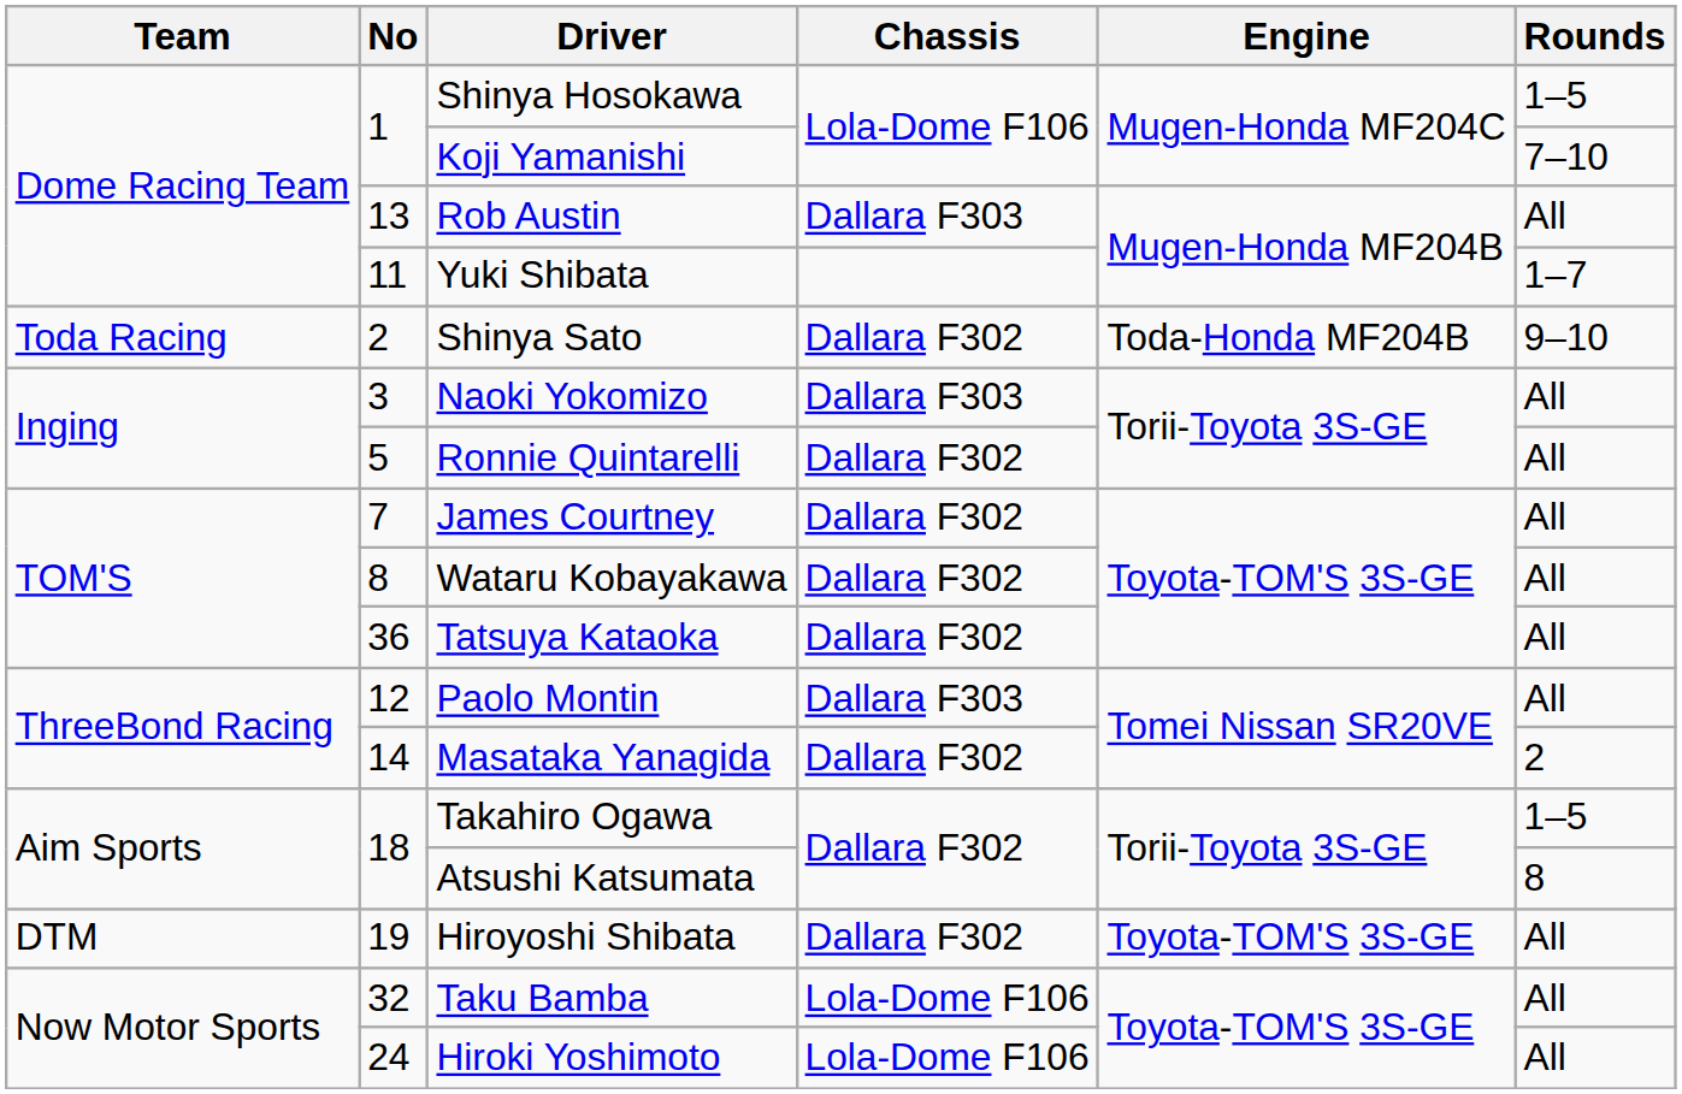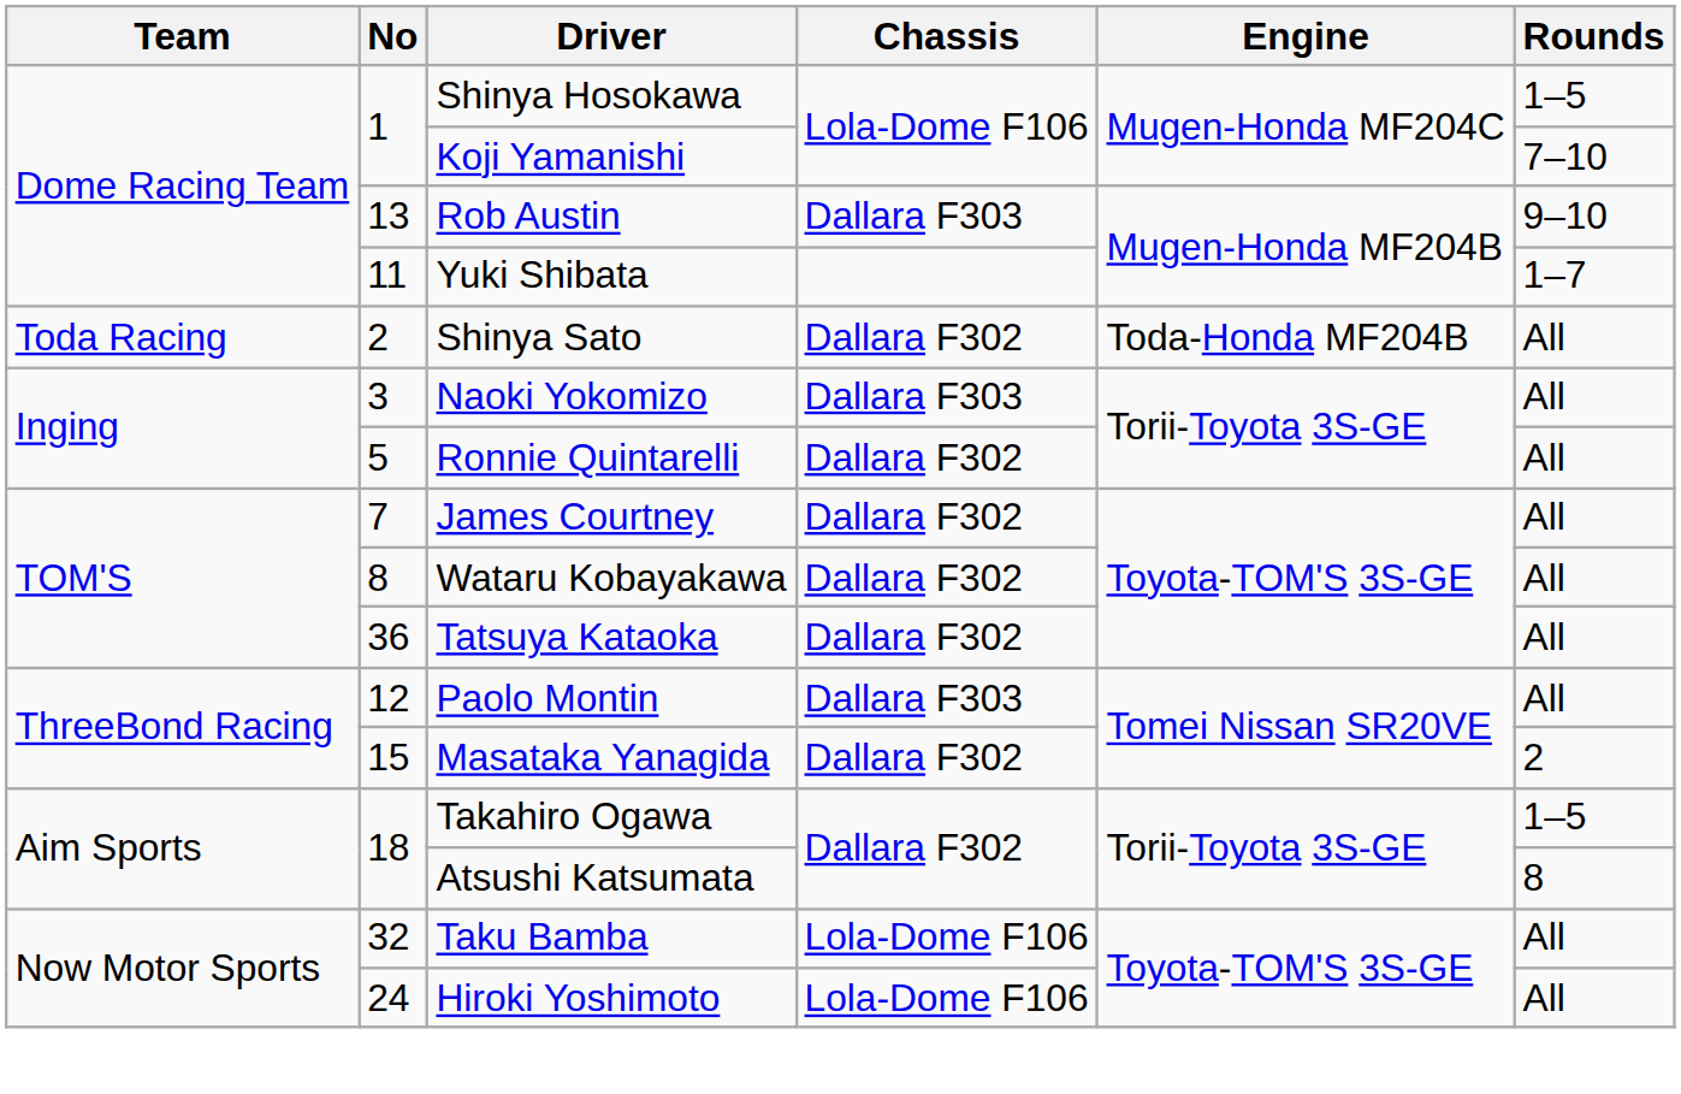Rob Austin | Rounds: All -> 9–10
Shinya Sato | Rounds: 9–10 -> All
Masataka Yanagida | No: 14 -> 15
- row: DTM | 19 | Hiroyoshi Shibata | Dallara F302 | Toyota-TOM'S 3S-GE | All
